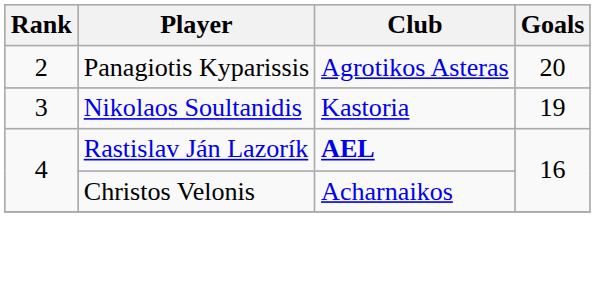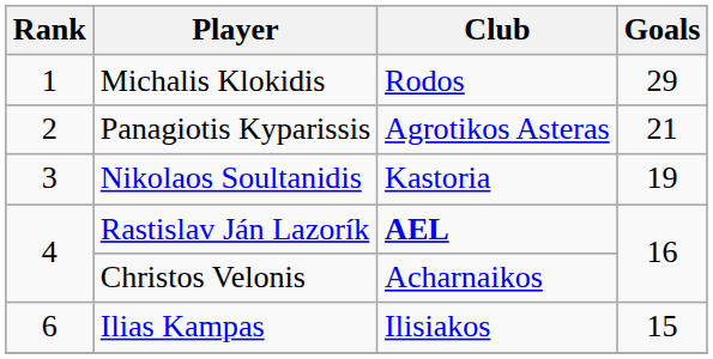+ row: 1 | Michalis Klokidis | Rodos | 29
Panagiotis Kyparissis | Goals: 20 -> 21
+ row: 6 | Ilias Kampas | Ilisiakos | 15
